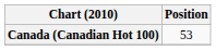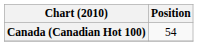Canada (Canadian Hot 100) | Position: 53 -> 54
